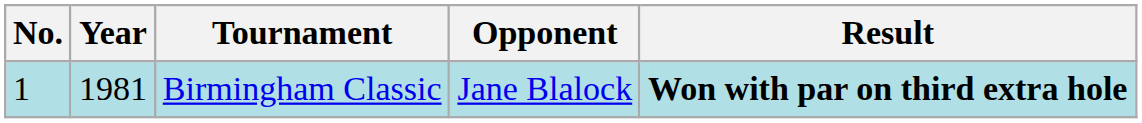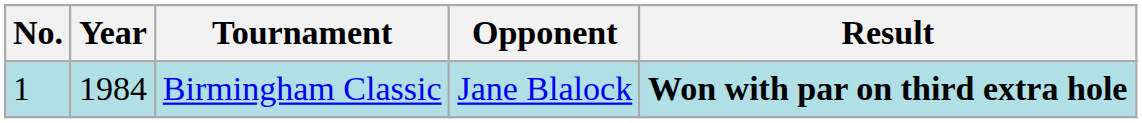Birmingham Classic | Year: 1981 -> 1984
